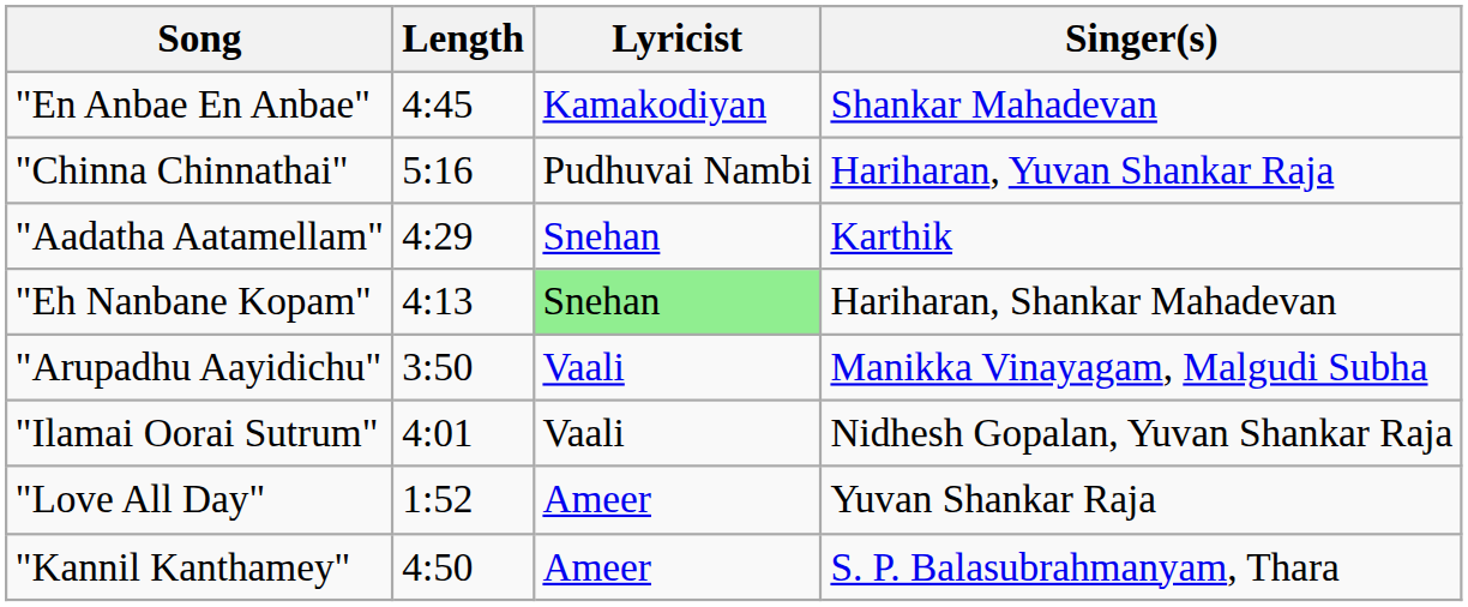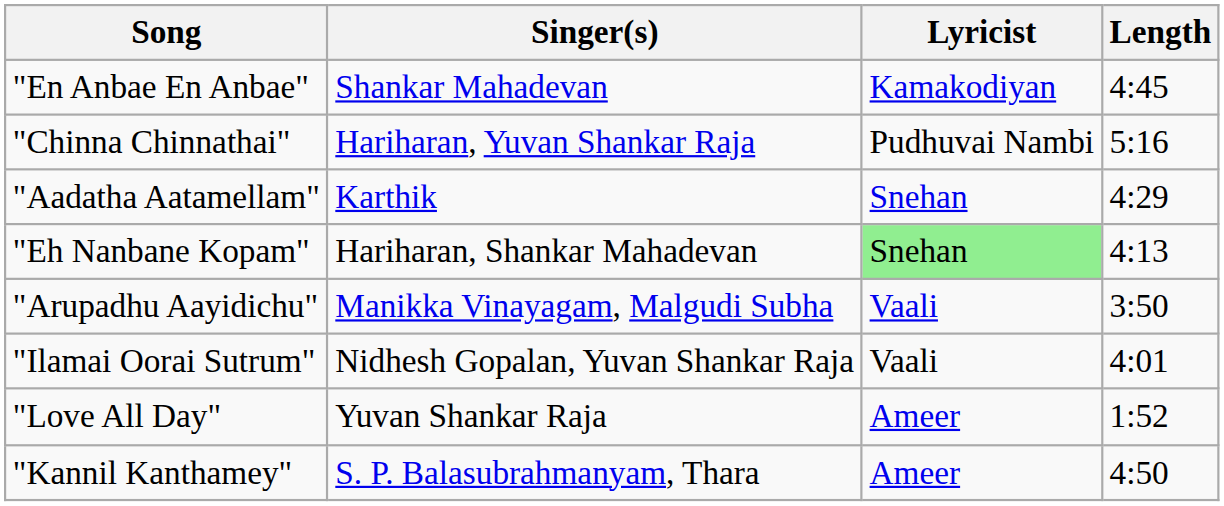columns swapped: Singer(s) <-> Length
